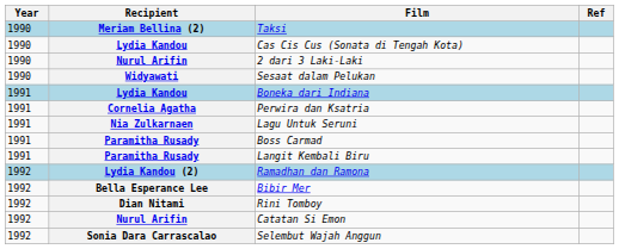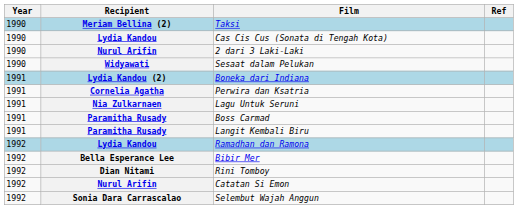Boneka dari Indiana | Recipient: Lydia Kandou -> Lydia Kandou (2)
Ramadhan dan Ramona | Recipient: Lydia Kandou (2) -> Lydia Kandou
